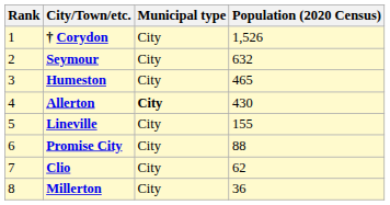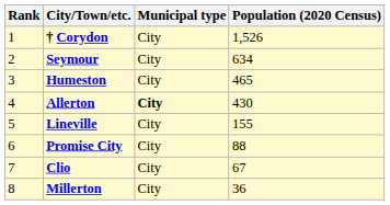Seymour | Population (2020 Census): 632 -> 634
Clio | Population (2020 Census): 62 -> 67
